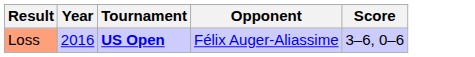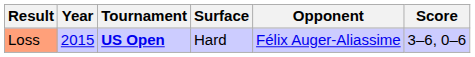+ column: Surface | Hard
Loss | Year: 2016 -> 2015
